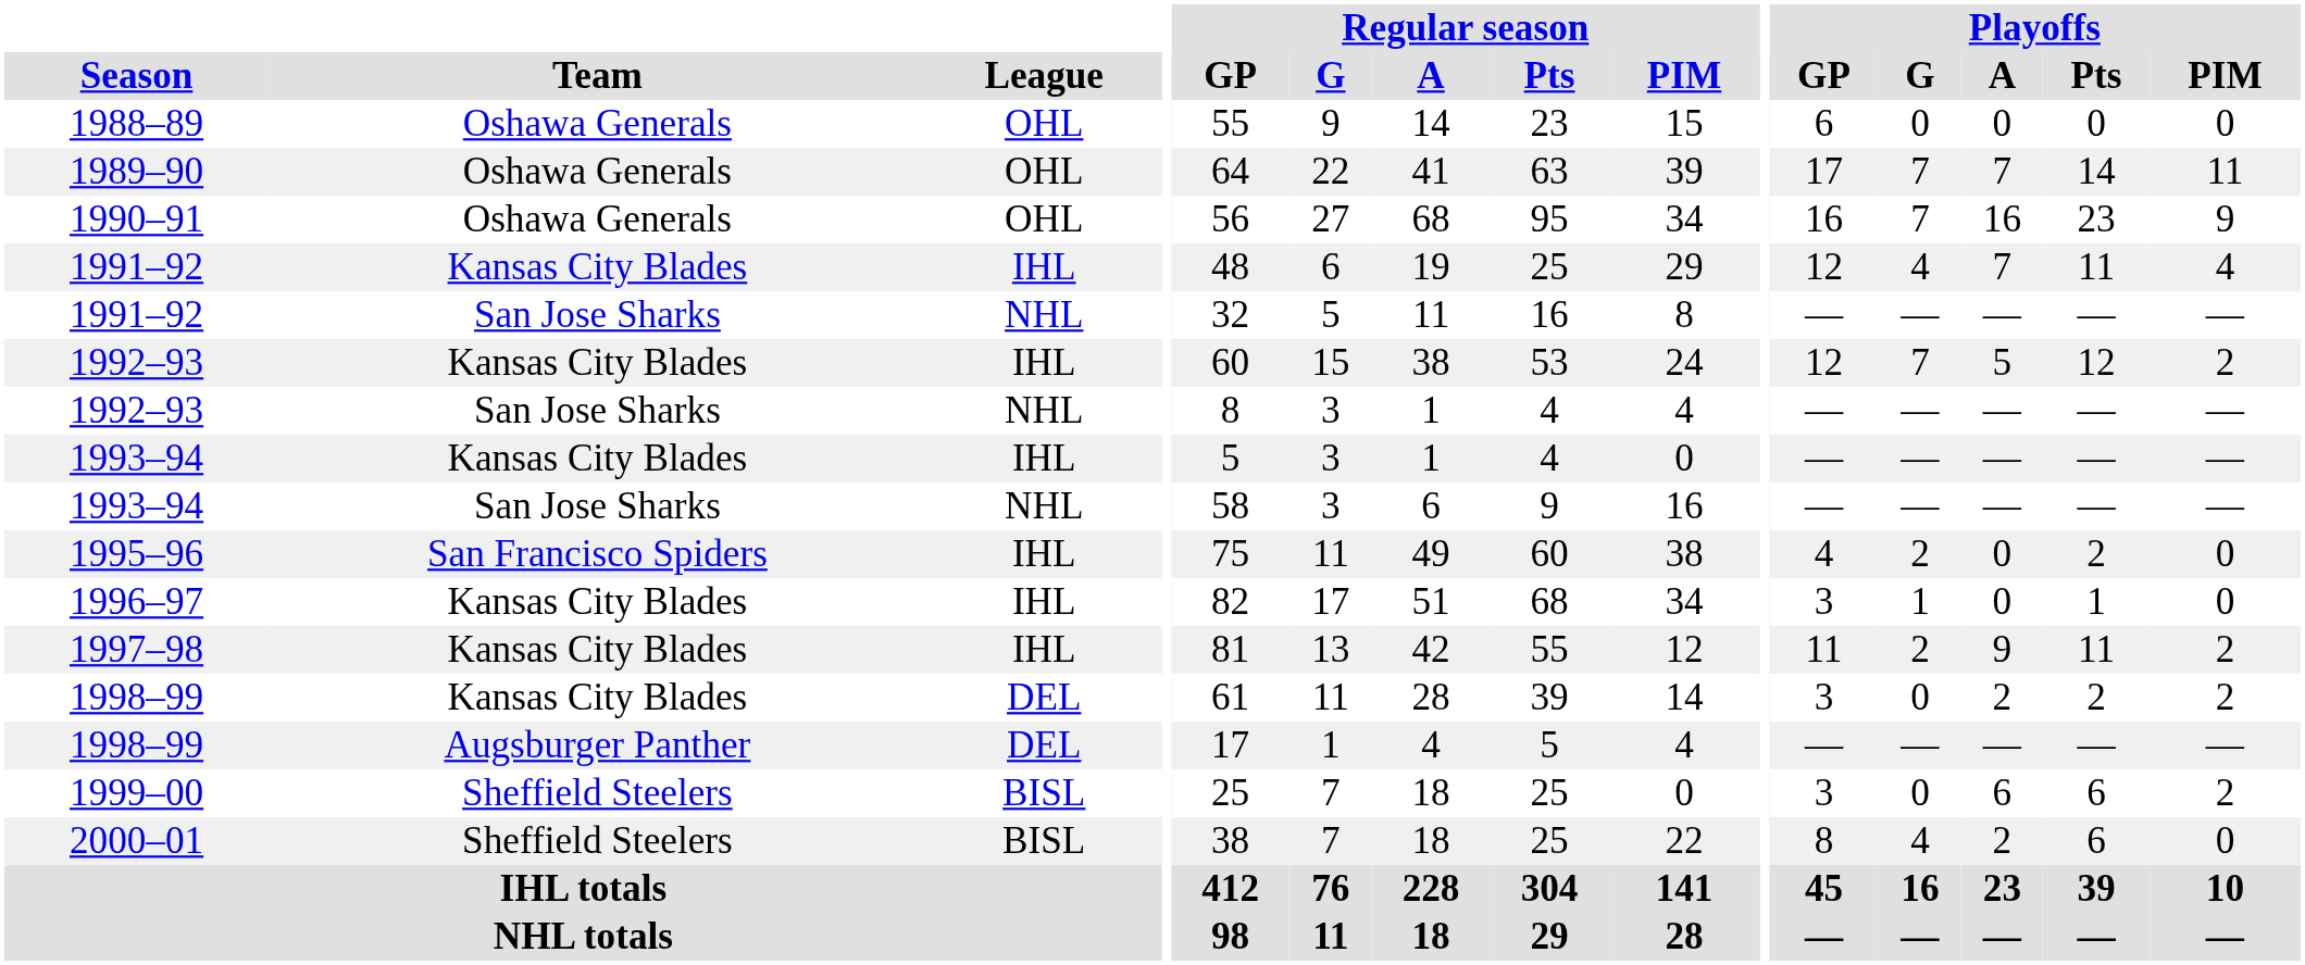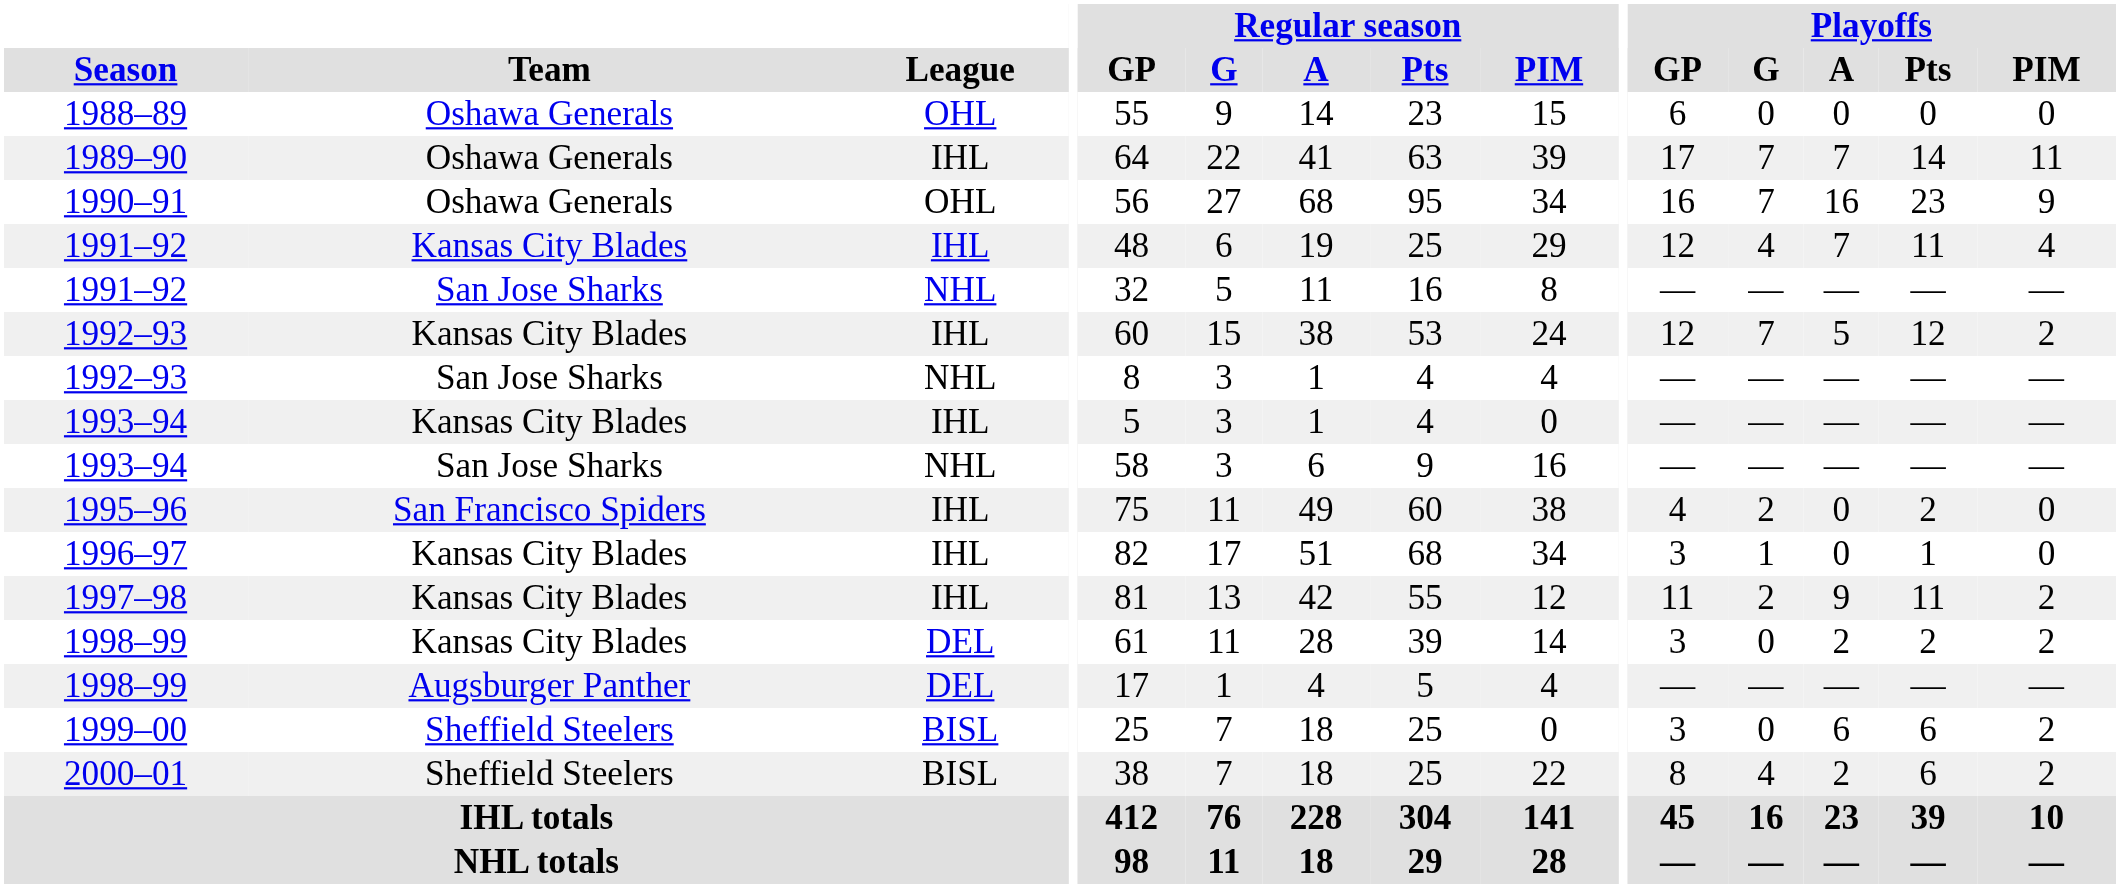1989–90 | League: OHL -> IHL
2000–01 | Playoffs / PIM: 0 -> 2
